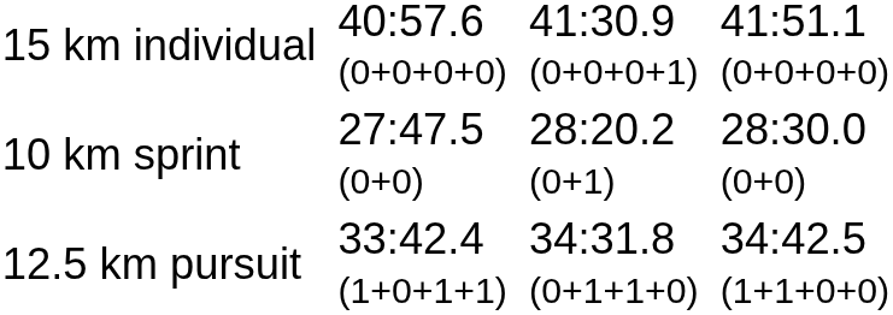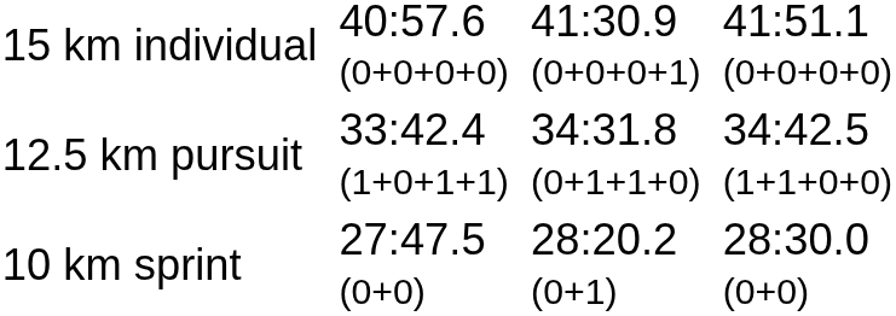rows swapped: 10 km sprint <-> 12.5 km pursuit
